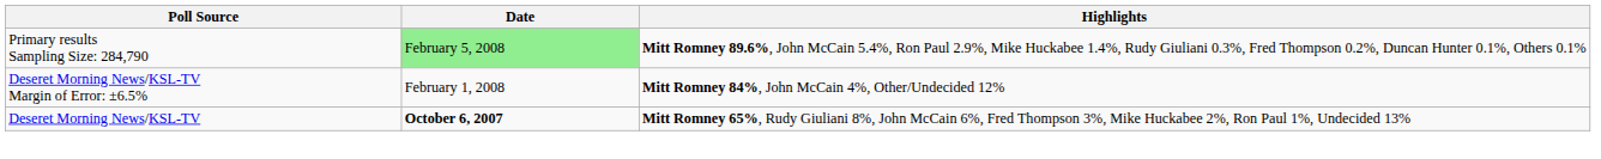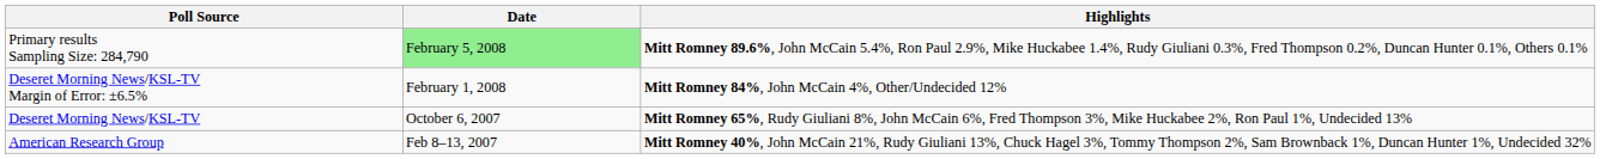Deseret Morning News/KSL-TV | Date: bold -> normal
+ row: American Research Group | Feb 8–13, 2007 | Mitt Romney 40%, John McCain 21%, Rudy Giuliani 13%, Chuck Hagel 3%, Tommy Thompson 2%, Sam Brownback 1%, Duncan Hunter 1%, Undecided 32%
